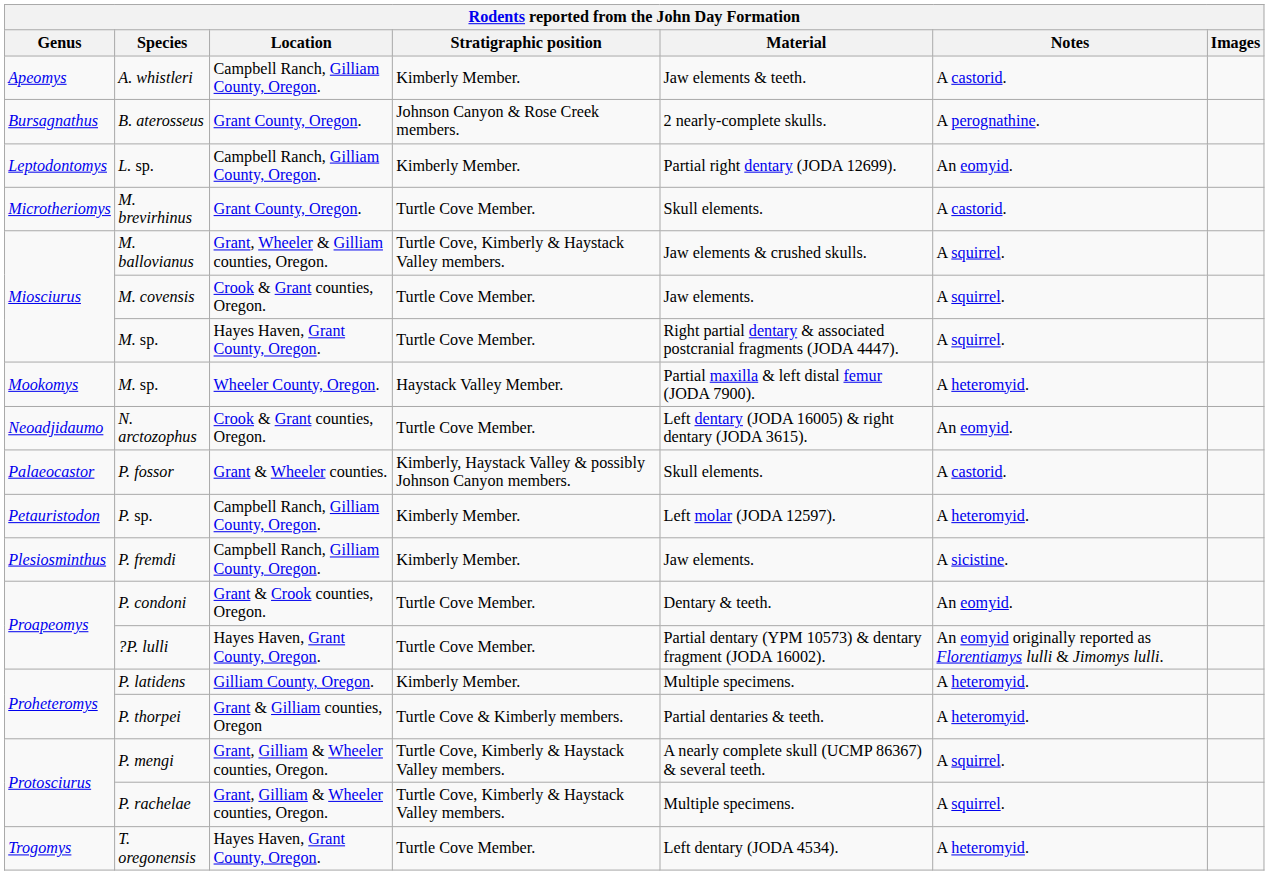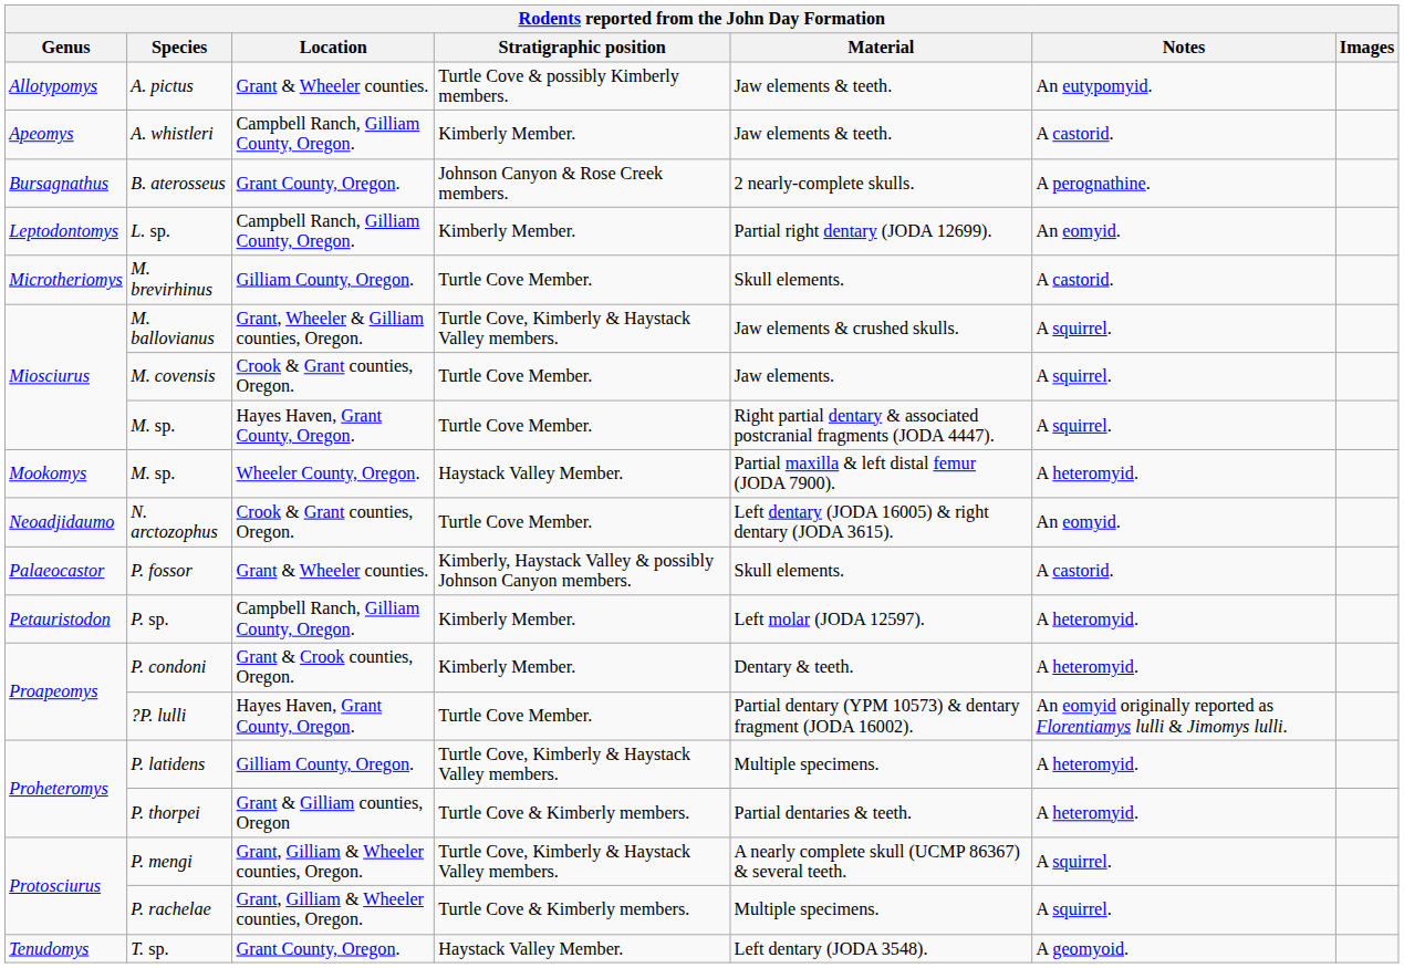+ row: Allotypomys | A. pictus | Grant & Wheeler counties. | Turtle Cove & possibly Kimberly members. | Jaw elements & teeth. | An eutypomyid.
M. brevirhinus | Location: Grant County, Oregon. -> Gilliam County, Oregon.
- row: Plesiosminthus | P. fremdi | Campbell Ranch, Gilliam County, Oregon. | Kimberly Member. | Jaw elements. | A sicistine.
P. condoni | Stratigraphic position: Turtle Cove Member. -> Kimberly Member.
P. condoni | Notes: An eomyid. -> A heteromyid.
P. latidens | Stratigraphic position: Kimberly Member. -> Turtle Cove, Kimberly & Haystack Valley members.
P. rachelae | Stratigraphic position: Turtle Cove, Kimberly & Haystack Valley members. -> Turtle Cove & Kimberly members.
+ row: Tenudomys | T. sp. | Grant County, Oregon. | Haystack Valley Member. | Left dentary (JODA 3548). | A geomyoid.
- row: Trogomys | T. oregonensis | Hayes Haven, Grant County, Oregon. | Turtle Cove Member. | Left dentary (JODA 4534). | A heteromyid.
